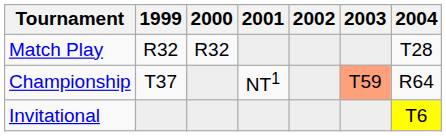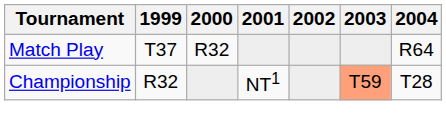Match Play | 1999: R32 -> T37
Match Play | 2004: T28 -> R64
Championship | 1999: T37 -> R32
Championship | 2004: R64 -> T28
- row: Invitational | T6
